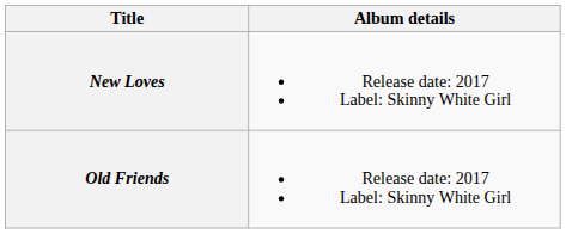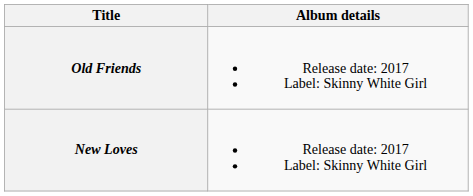rows swapped: New Loves <-> Old Friends
